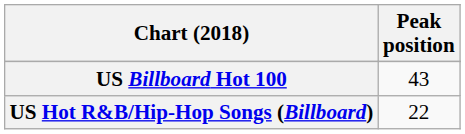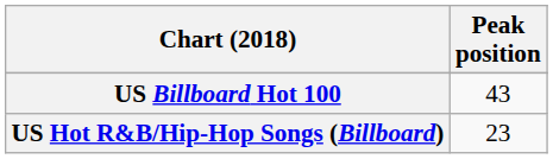US Hot R&B/Hip-Hop Songs (Billboard) | Peak position: 22 -> 23
